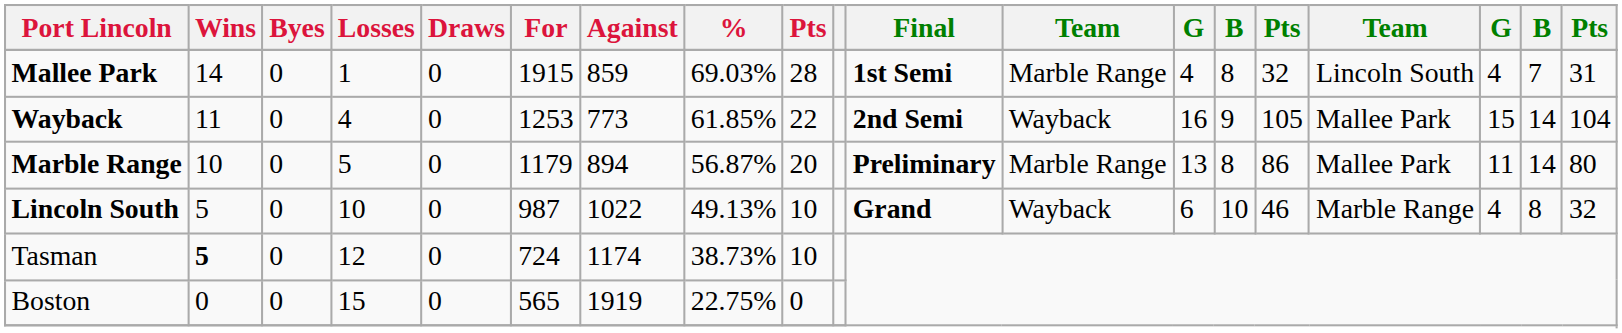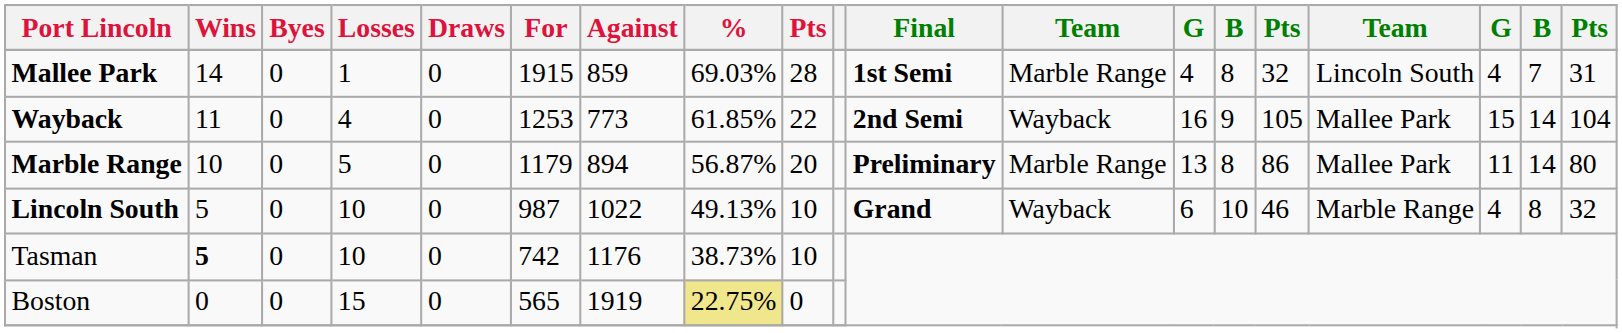Tasman | Losses: 12 -> 10
Tasman | For: 724 -> 742
Tasman | Against: 1174 -> 1176
Boston | %: no background -> khaki background
